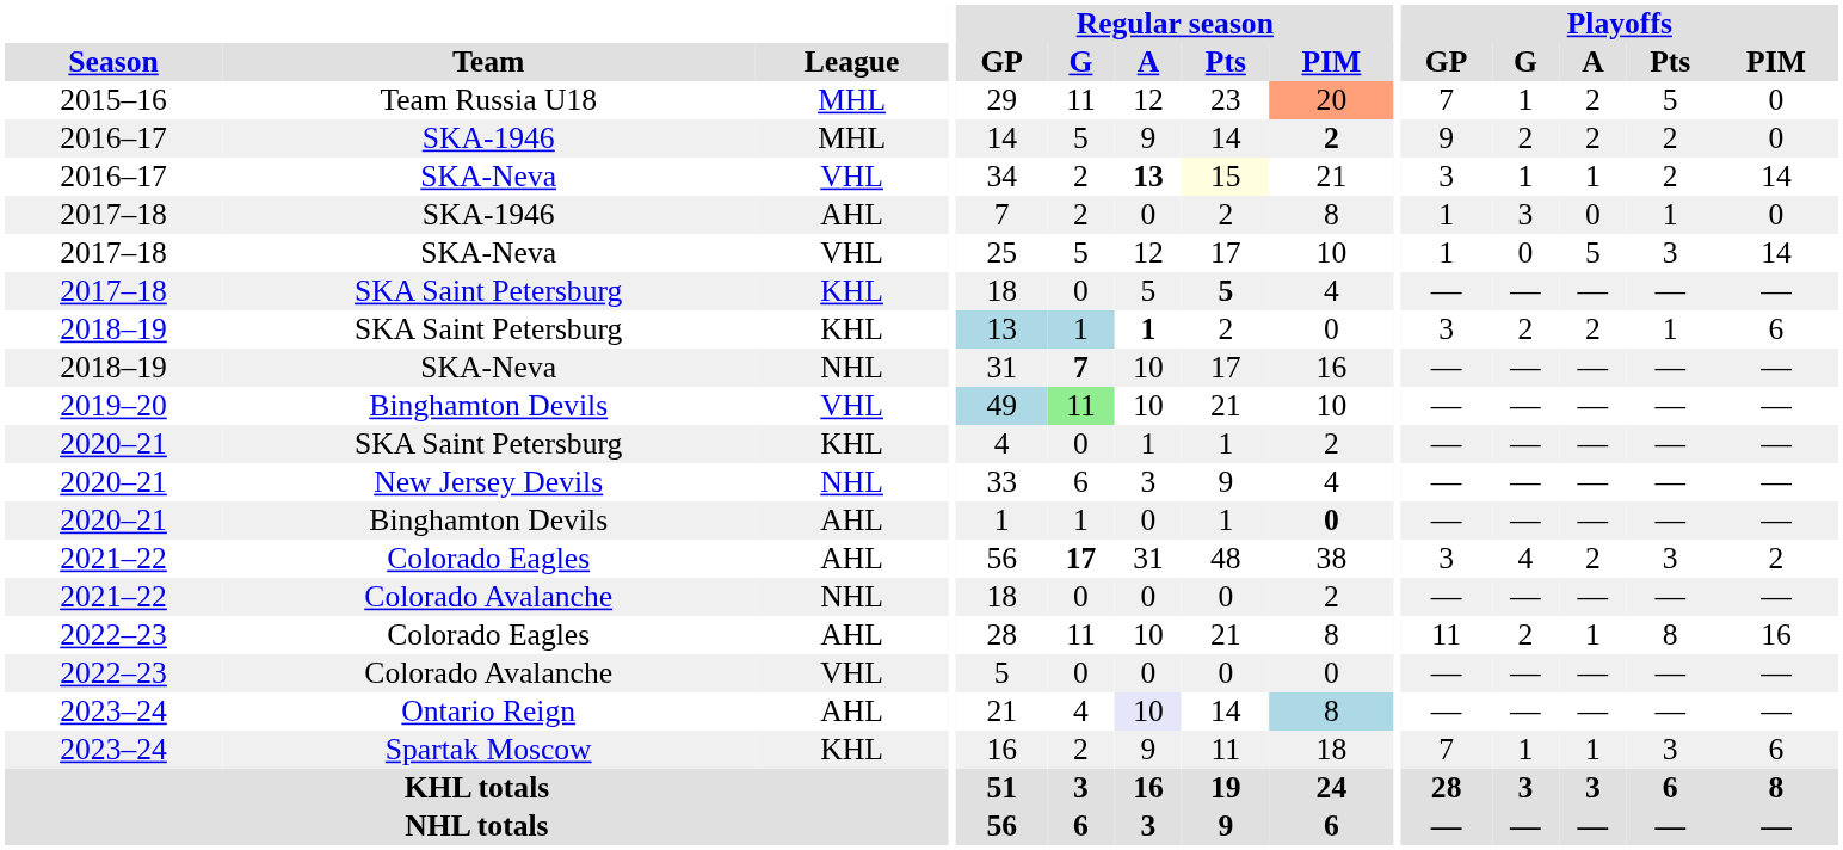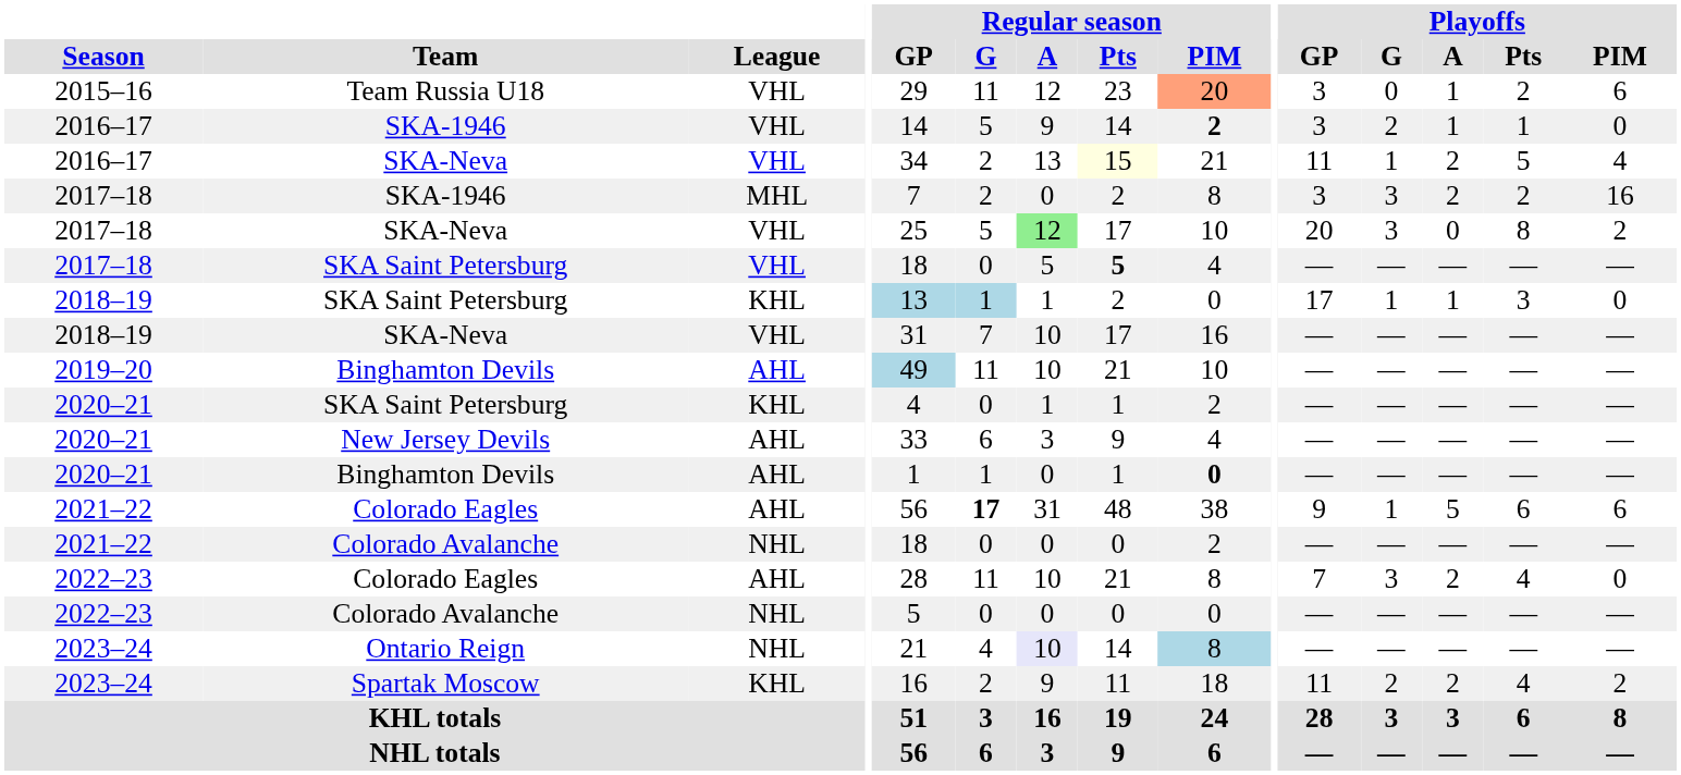Team Russia U18 | League: MHL -> VHL
Team Russia U18 | Playoffs / GP: 7 -> 3
Team Russia U18 | Playoffs / G: 1 -> 0
Team Russia U18 | Playoffs / A: 2 -> 1
Team Russia U18 | Playoffs / Pts: 5 -> 2
Team Russia U18 | Playoffs / PIM: 0 -> 6
2016–17 / SKA-1946 | League: MHL -> VHL
2016–17 / SKA-1946 | Playoffs / GP: 9 -> 3
2016–17 / SKA-1946 | Playoffs / A: 2 -> 1
2016–17 / SKA-1946 | Playoffs / Pts: 2 -> 1
2016–17 / SKA-Neva | Regular season / A: bold -> normal
2016–17 / SKA-Neva | Playoffs / GP: 3 -> 11
2016–17 / SKA-Neva | Playoffs / A: 1 -> 2
2016–17 / SKA-Neva | Playoffs / Pts: 2 -> 5
2016–17 / SKA-Neva | Playoffs / PIM: 14 -> 4
2017–18 / SKA-1946 | League: AHL -> MHL
2017–18 / SKA-1946 | Playoffs / GP: 1 -> 3
2017–18 / SKA-1946 | Playoffs / A: 0 -> 2
2017–18 / SKA-1946 | Playoffs / Pts: 1 -> 2
2017–18 / SKA-1946 | Playoffs / PIM: 0 -> 16
2017–18 / SKA-Neva | Regular season / A: no background -> lightgreen background
2017–18 / SKA-Neva | Playoffs / GP: 1 -> 20
2017–18 / SKA-Neva | Playoffs / G: 0 -> 3
2017–18 / SKA-Neva | Playoffs / A: 5 -> 0
2017–18 / SKA-Neva | Playoffs / Pts: 3 -> 8
2017–18 / SKA-Neva | Playoffs / PIM: 14 -> 2
2017–18 / SKA Saint Petersburg | League: KHL -> VHL
2018–19 / SKA Saint Petersburg | Regular season / A: bold -> normal
2018–19 / SKA Saint Petersburg | Playoffs / GP: 3 -> 17
2018–19 / SKA Saint Petersburg | Playoffs / G: 2 -> 1
2018–19 / SKA Saint Petersburg | Playoffs / A: 2 -> 1
2018–19 / SKA Saint Petersburg | Playoffs / Pts: 1 -> 3
2018–19 / SKA Saint Petersburg | Playoffs / PIM: 6 -> 0
2018–19 / SKA-Neva | League: NHL -> VHL
2018–19 / SKA-Neva | Regular season / G: bold -> normal
2019–20 / Binghamton Devils | League: VHL -> AHL
2019–20 / Binghamton Devils | Regular season / G: lightgreen background -> no background
New Jersey Devils | League: NHL -> AHL
2021–22 / Colorado Eagles | Playoffs / GP: 3 -> 9
2021–22 / Colorado Eagles | Playoffs / G: 4 -> 1
2021–22 / Colorado Eagles | Playoffs / A: 2 -> 5
2021–22 / Colorado Eagles | Playoffs / Pts: 3 -> 6
2021–22 / Colorado Eagles | Playoffs / PIM: 2 -> 6
2022–23 / Colorado Eagles | Playoffs / GP: 11 -> 7
2022–23 / Colorado Eagles | Playoffs / G: 2 -> 3
2022–23 / Colorado Eagles | Playoffs / A: 1 -> 2
2022–23 / Colorado Eagles | Playoffs / Pts: 8 -> 4
2022–23 / Colorado Eagles | Playoffs / PIM: 16 -> 0
2022–23 / Colorado Avalanche | League: VHL -> NHL
Ontario Reign | League: AHL -> NHL
Spartak Moscow | Playoffs / GP: 7 -> 11
Spartak Moscow | Playoffs / G: 1 -> 2
Spartak Moscow | Playoffs / A: 1 -> 2
Spartak Moscow | Playoffs / Pts: 3 -> 4
Spartak Moscow | Playoffs / PIM: 6 -> 2
